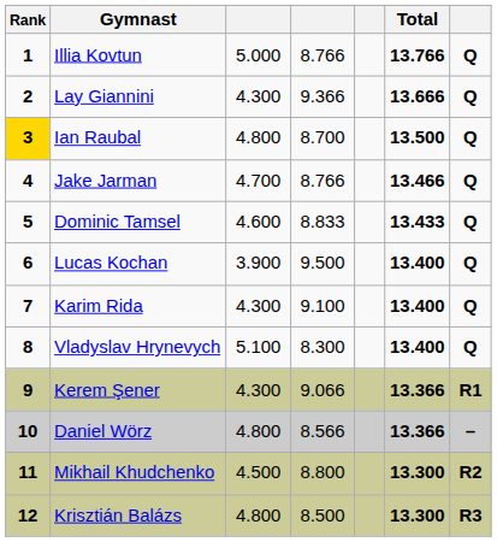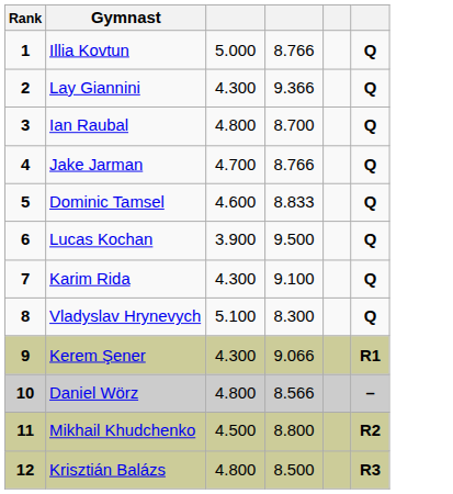- column: Total | 13.766 | 13.666 | 13.500 | 13.466 | 13.433 | 13.400 | 13.400 | 13.400 | 13.366 | 13.366 | 13.300 | 13.300
Ian Raubal | Rank: gold background -> no background
